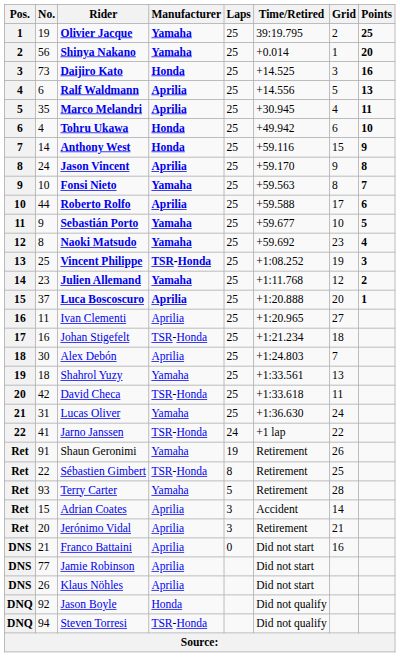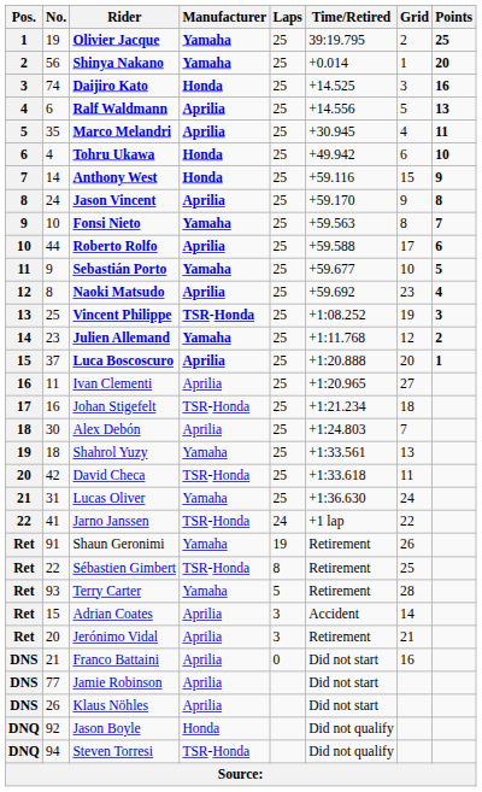Daijiro Kato | No.: 73 -> 74
Naoki Matsudo | Manufacturer: Yamaha -> Aprilia
